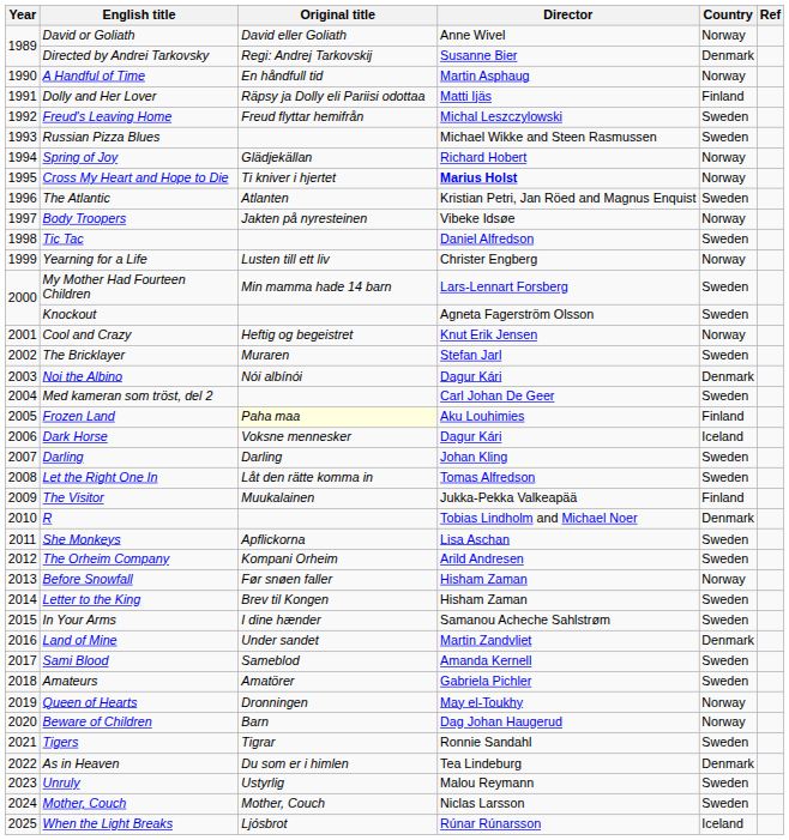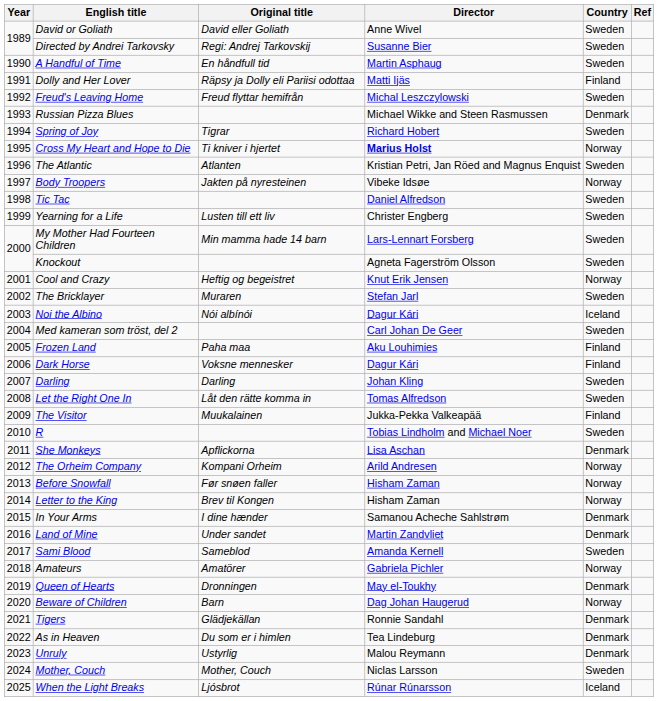David or Goliath | Country: Norway -> Sweden
Directed by Andrei Tarkovsky | Country: Denmark -> Sweden
A Handful of Time | Country: Norway -> Sweden
Russian Pizza Blues | Country: Sweden -> Denmark
Spring of Joy | Original title: Glädjekällan -> Tigrar
Spring of Joy | Country: Norway -> Sweden
Yearning for a Life | Country: Norway -> Sweden
Noi the Albino | Country: Denmark -> Iceland
Frozen Land | Original title: lightyellow background -> no background
Dark Horse | Country: Iceland -> Finland
R | Country: Denmark -> Sweden
She Monkeys | Country: Sweden -> Denmark
The Orheim Company | Country: Sweden -> Norway
Letter to the King | Country: Sweden -> Norway
In Your Arms | Country: Sweden -> Denmark
Amateurs | Country: Sweden -> Norway
Queen of Hearts | Country: Norway -> Denmark
Tigers | Original title: Tigrar -> Glädjekällan
Tigers | Country: Sweden -> Denmark
Unruly | Country: Sweden -> Denmark
